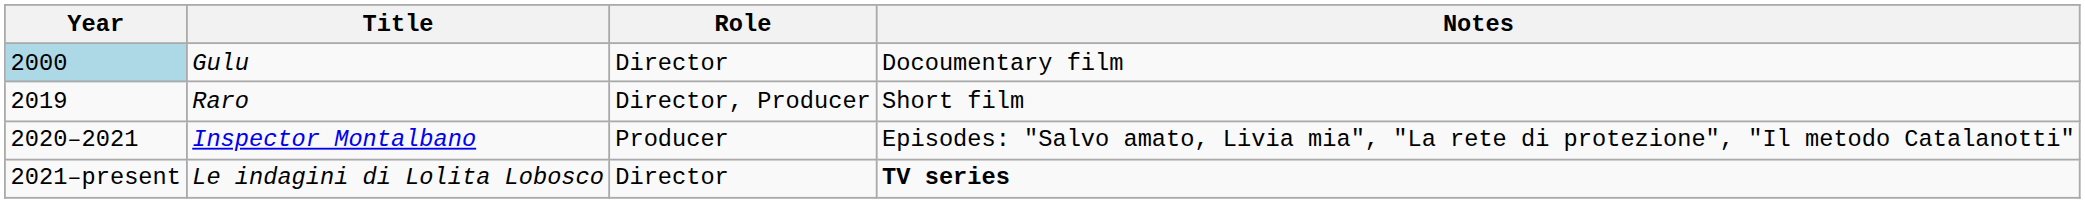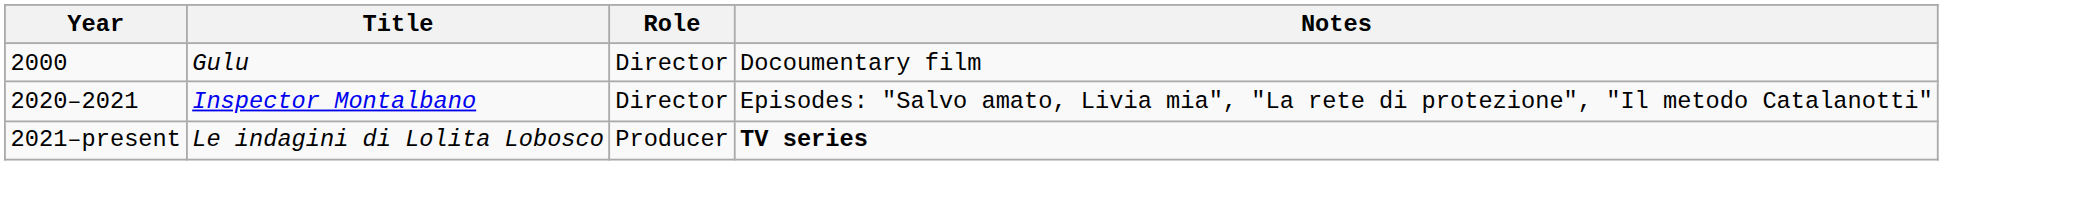Gulu | Year: lightblue background -> no background
- row: 2019 | Raro | Director, Producer | Short film
Inspector Montalbano | Role: Producer -> Director
Le indagini di Lolita Lobosco | Role: Director -> Producer
